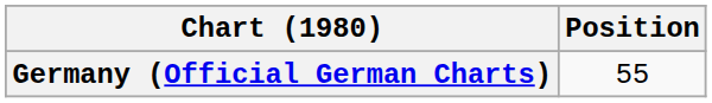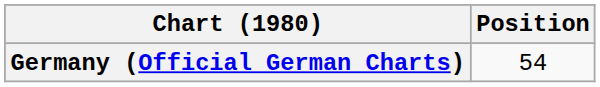Germany (Official German Charts) | Position: 55 -> 54
